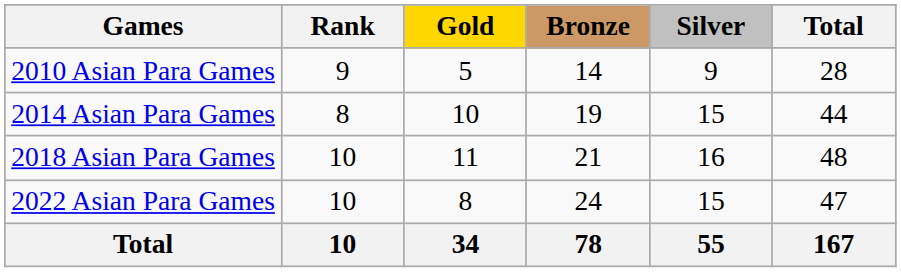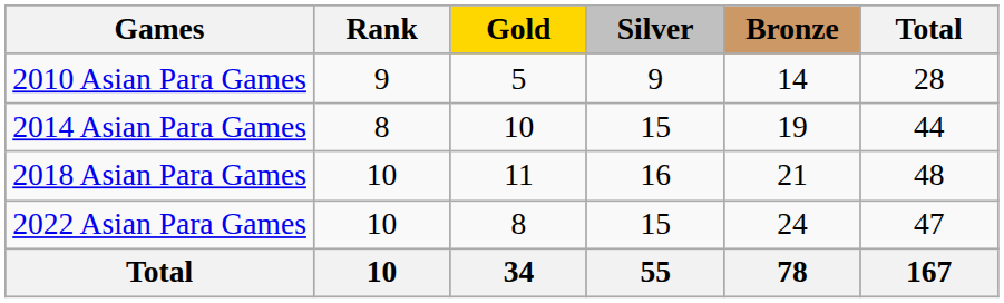columns swapped: Silver <-> Bronze
